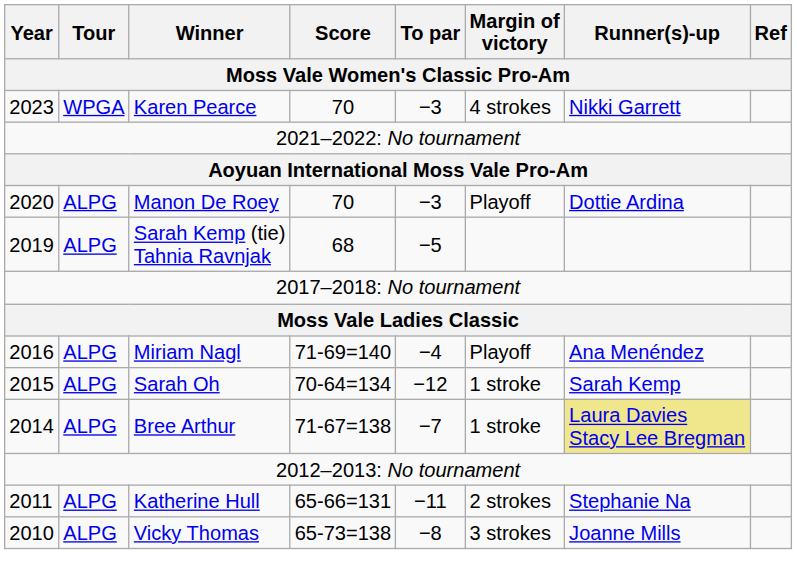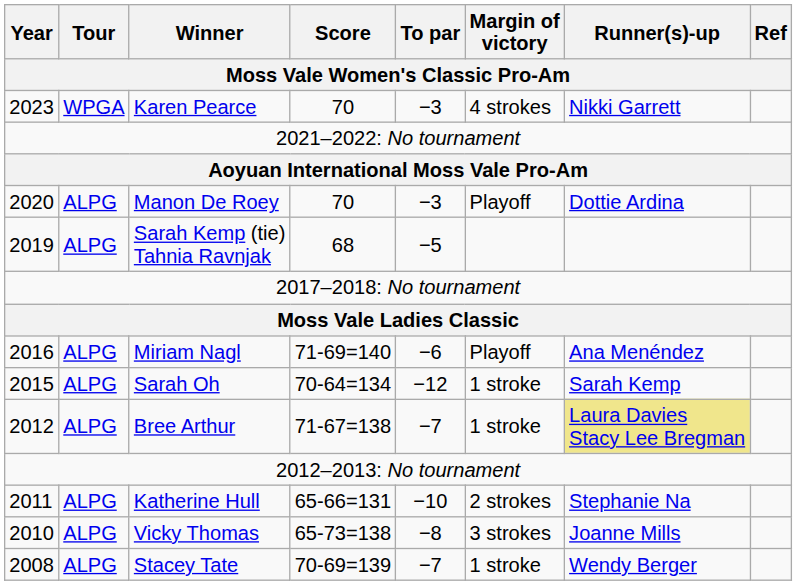Miriam Nagl | To par: −4 -> −6
Bree Arthur | Year: 2014 -> 2012
Katherine Hull | To par: −11 -> −10
+ row: 2008 | ALPG | Stacey Tate | 70-69=139 | −7 | 1 stroke | Wendy Berger
